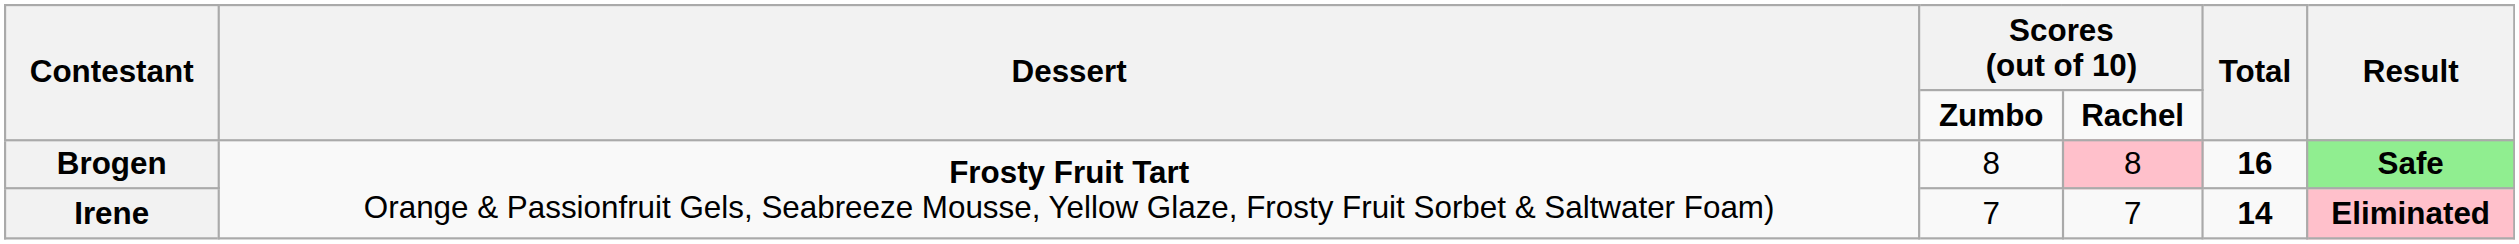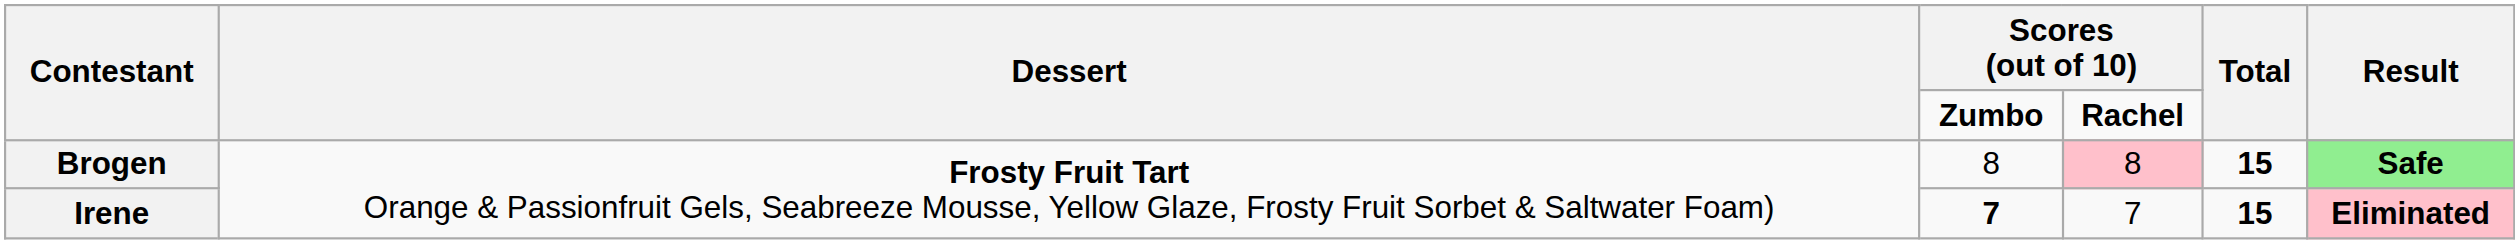Brogen | Total: 16 -> 15
Irene | column 3: normal -> bold
Irene | Total: 14 -> 15
